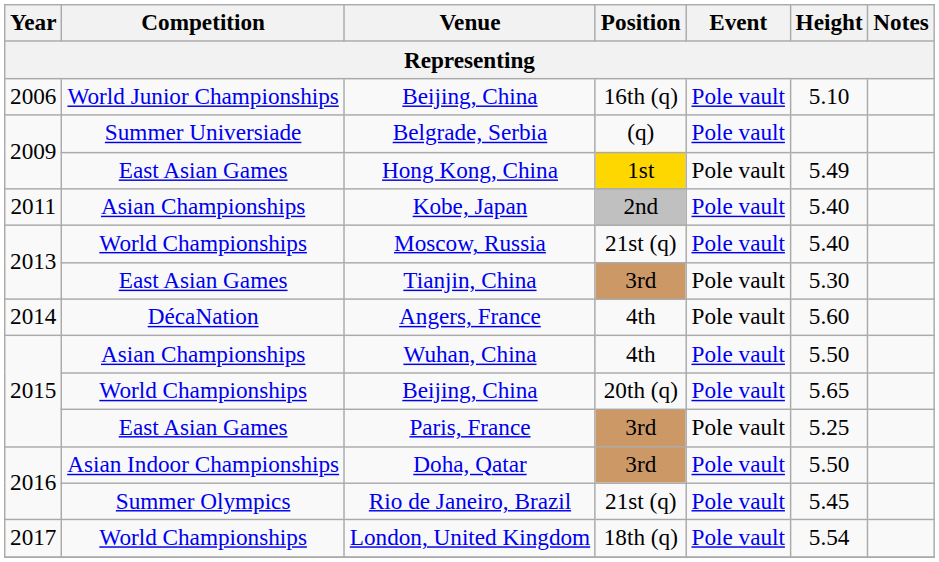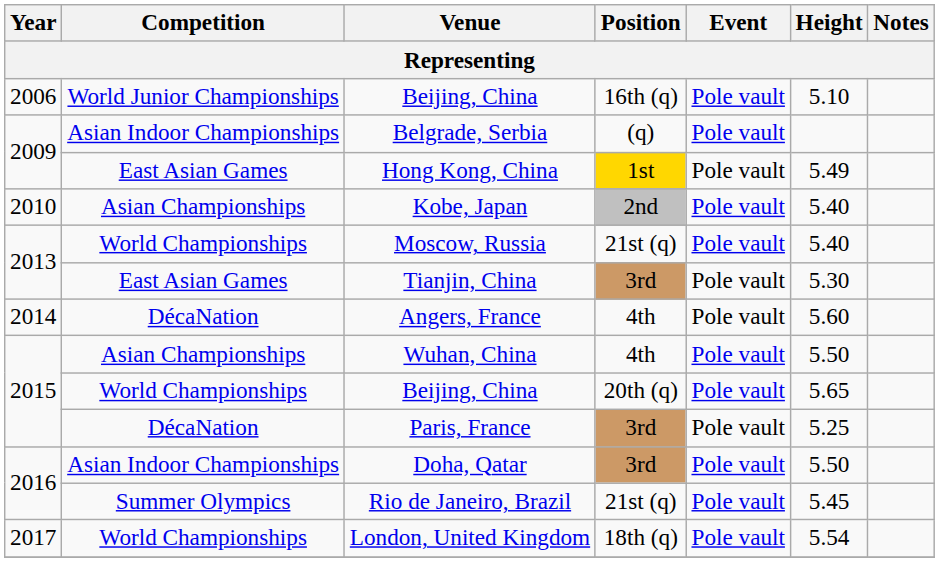Belgrade, Serbia | Competition: Summer Universiade -> Asian Indoor Championships
Kobe, Japan | Year: 2011 -> 2010
Paris, France | Competition: East Asian Games -> DécaNation
